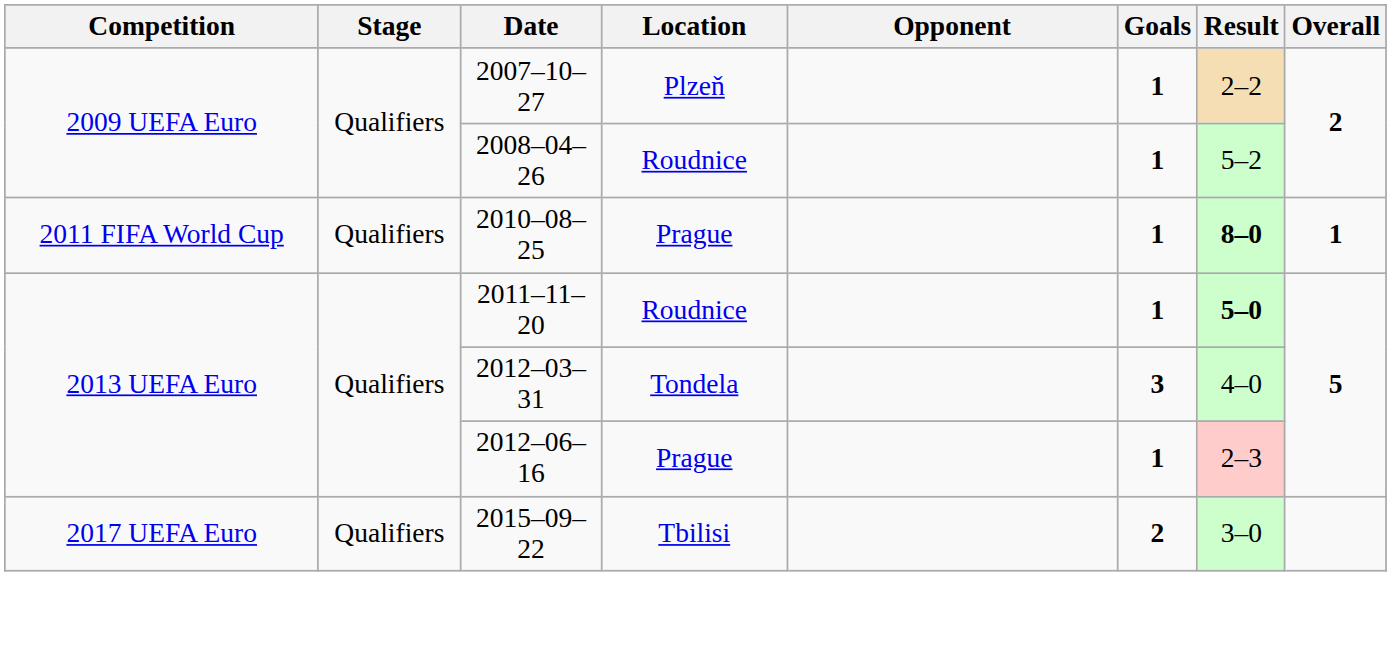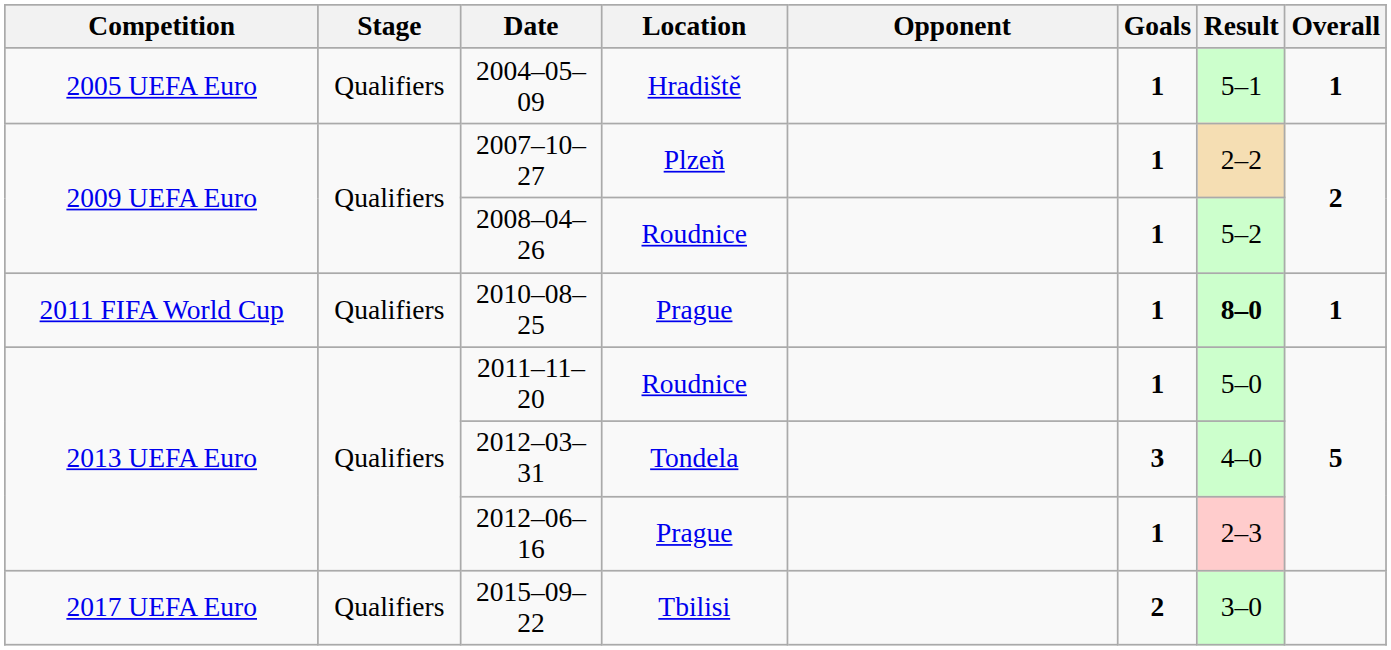+ row: 2005 UEFA Euro | Qualifiers | 2004–05–09 | Hradiště | 1 | 5–1 | 1
2011–11–20 | Result: bold -> normal
